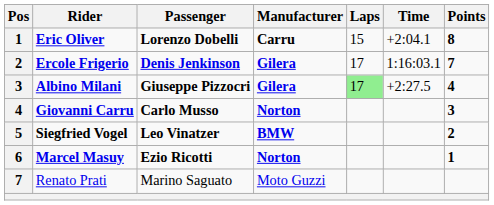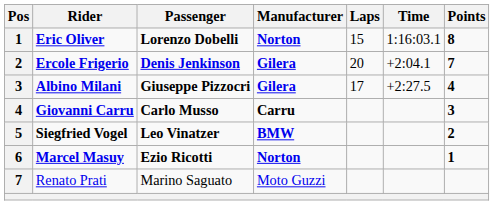Eric Oliver | Manufacturer: Carru -> Norton
Eric Oliver | Time: +2:04.1 -> 1:16:03.1
Ercole Frigerio | Laps: 17 -> 20
Ercole Frigerio | Time: 1:16:03.1 -> +2:04.1
Albino Milani | Laps: lightgreen background -> no background
Giovanni Carru | Manufacturer: Norton -> Carru
